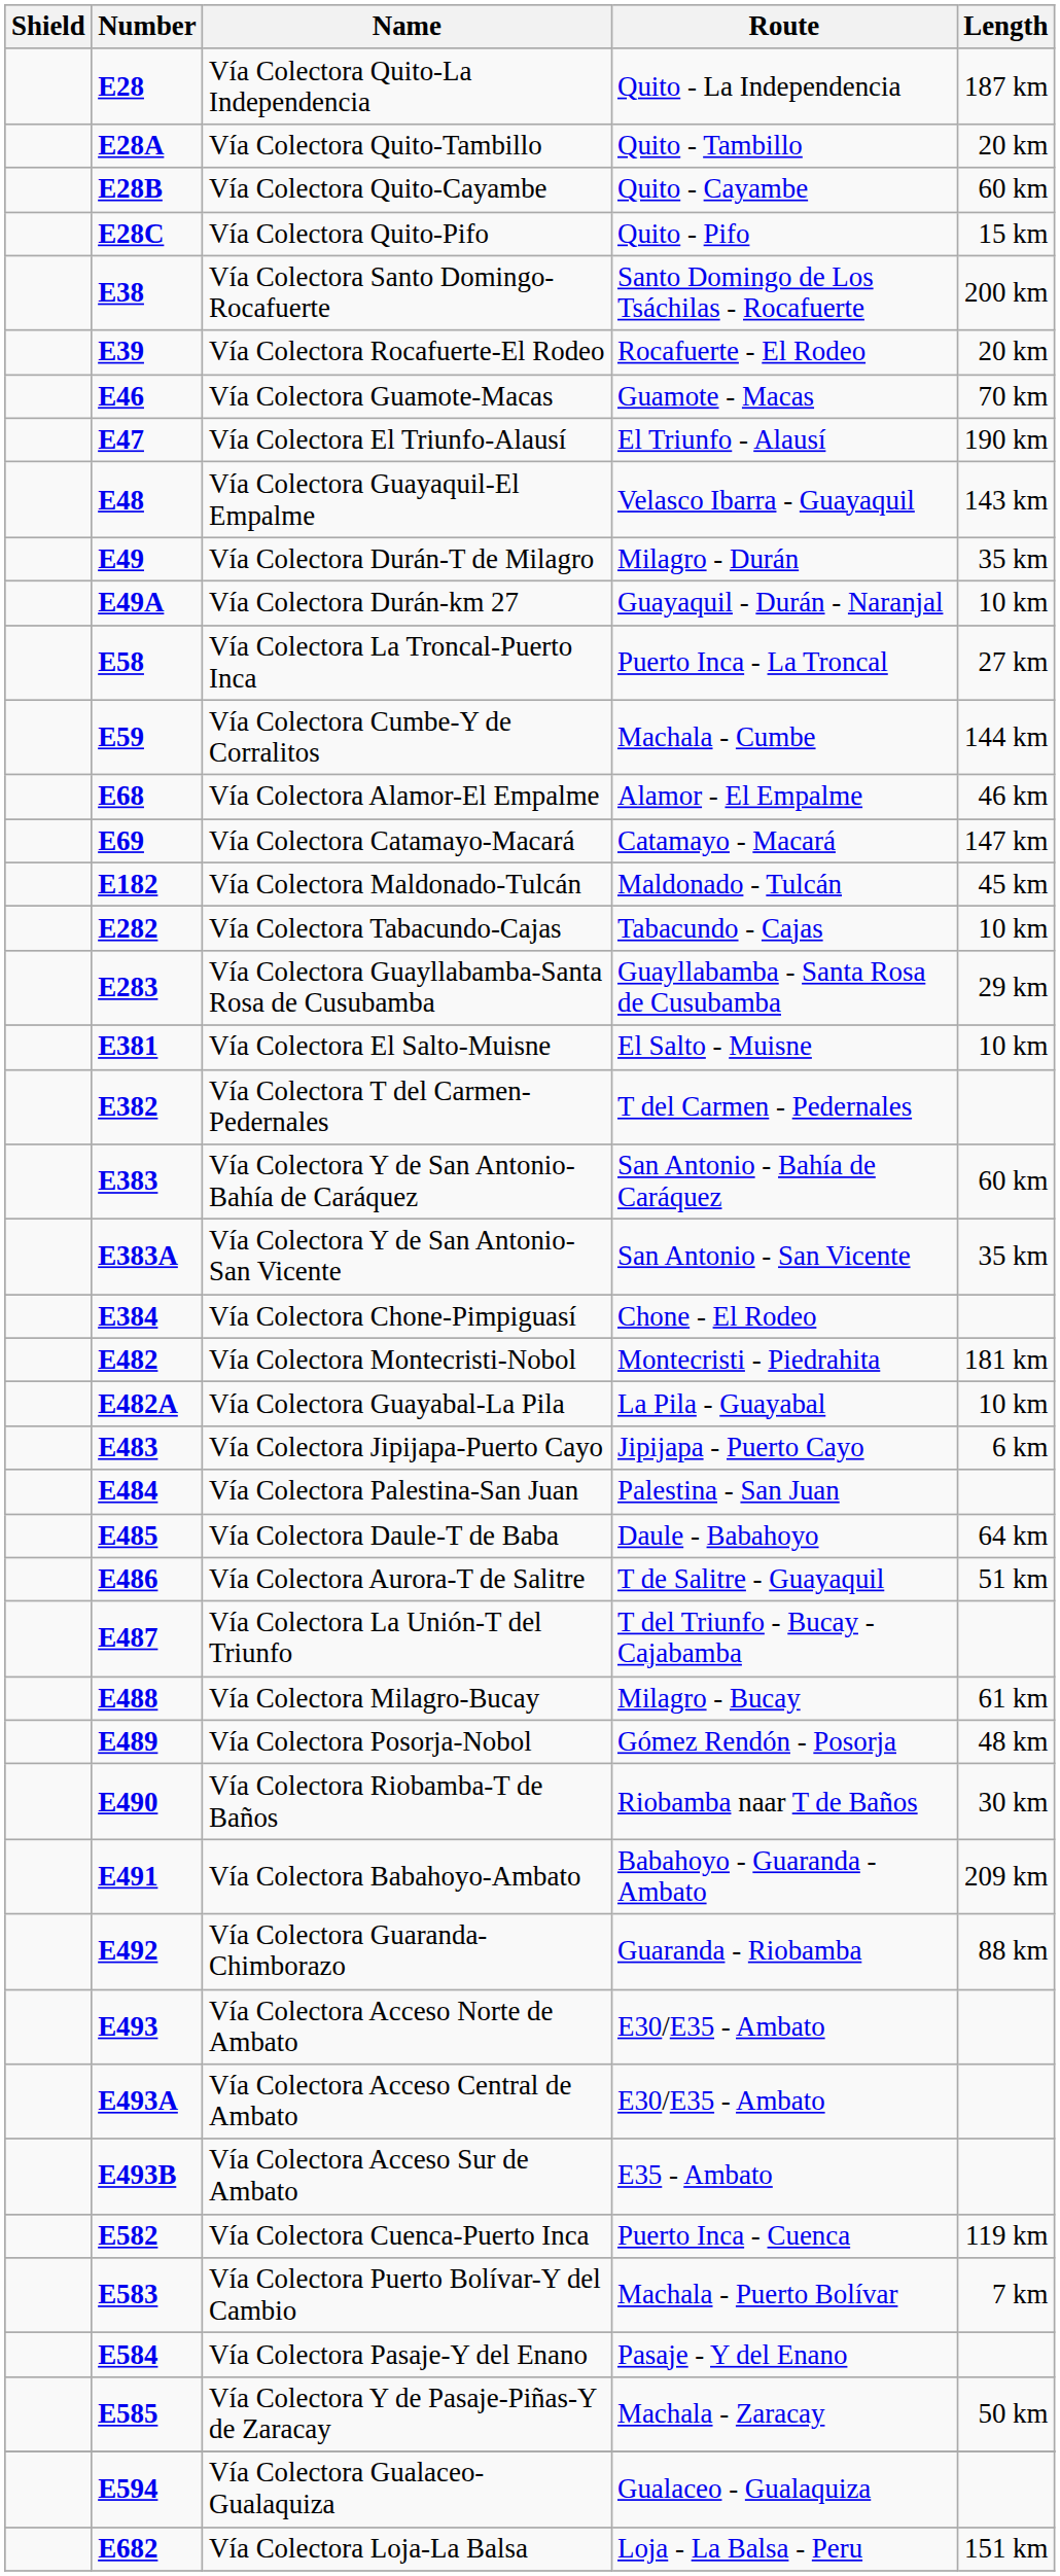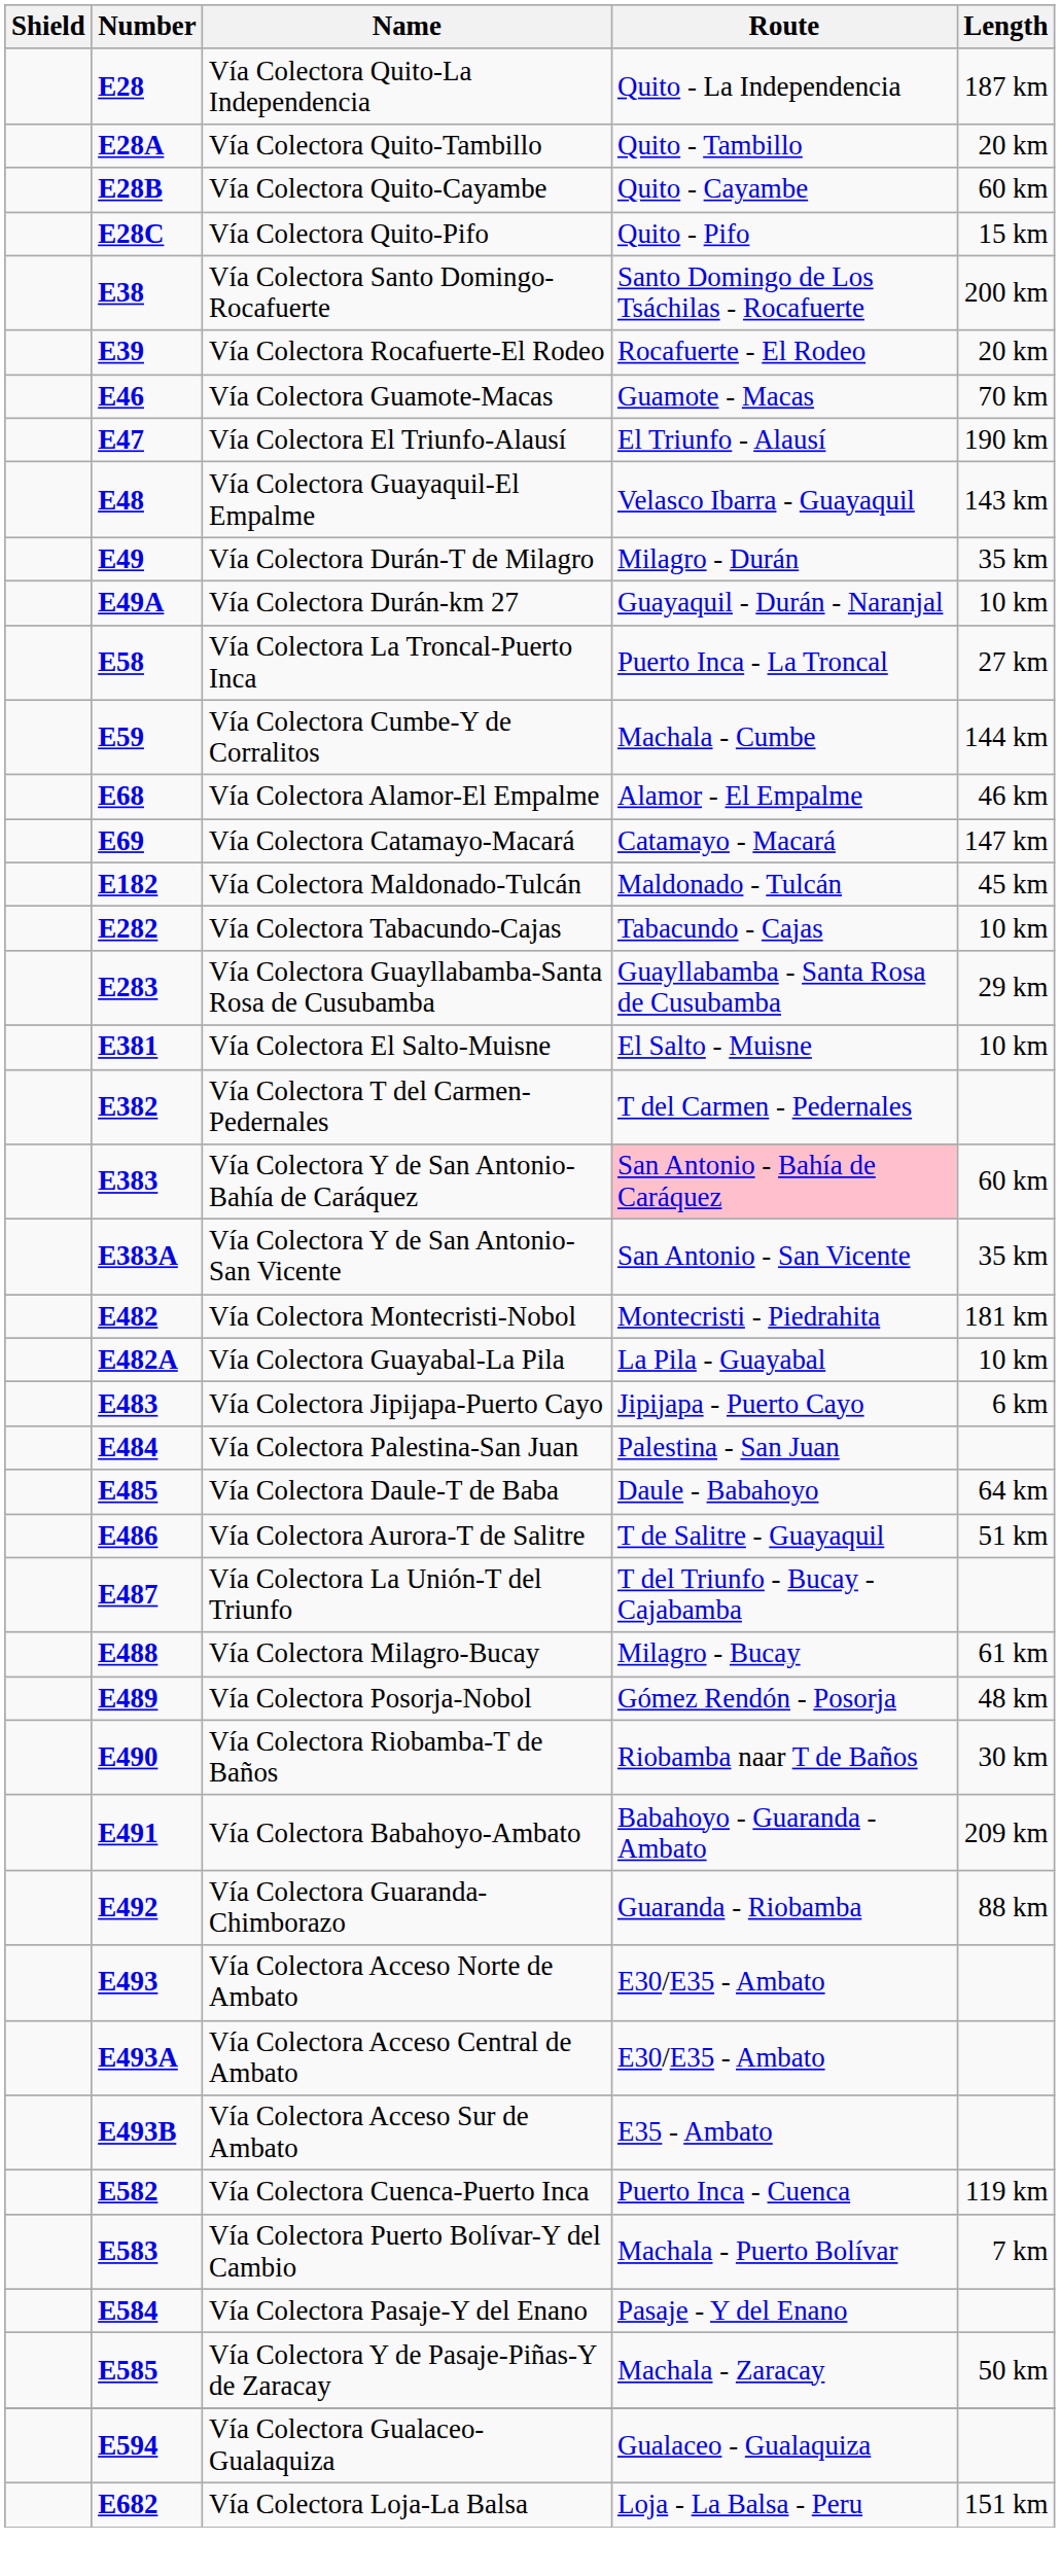Vía Colectora Y de San Antonio-Bahía de Caráquez | Route: no background -> pink background
- row: E384 | Vía Colectora Chone-Pimpiguasí | Chone - El Rodeo
